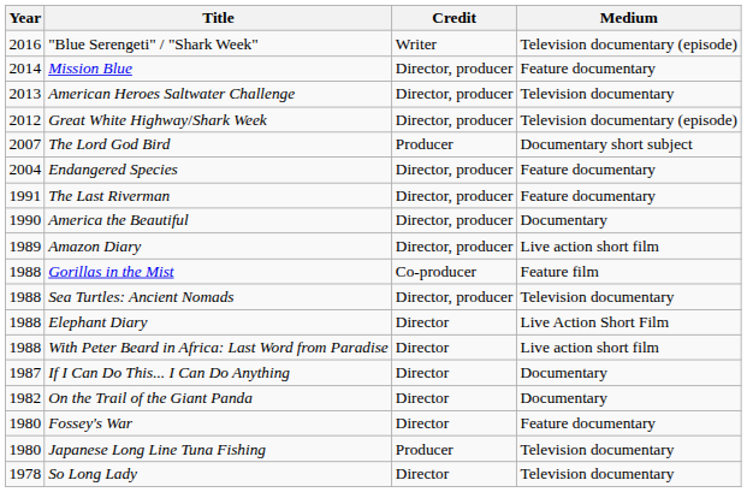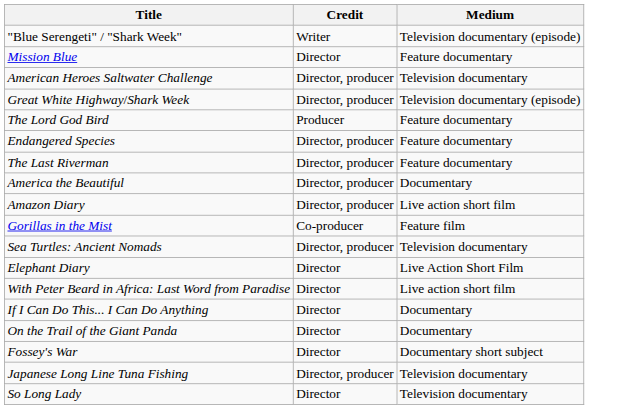- column: Year | 2016 | 2014 | 2013 | 2012 | 2007 | 2004 | 1991 | 1990 | 1989 | 1988 | 1988 | 1988 | 1988 | 1987 | 1982 | 1980 | 1980 | 1978
Mission Blue | Credit: Director, producer -> Director
The Lord God Bird | Medium: Documentary short subject -> Feature documentary
Fossey's War | Medium: Feature documentary -> Documentary short subject
Japanese Long Line Tuna Fishing | Credit: Producer -> Director, producer
